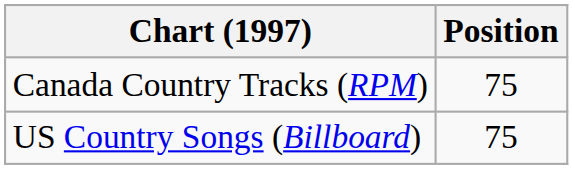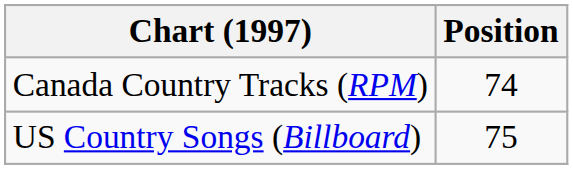Canada Country Tracks (RPM) | Position: 75 -> 74
